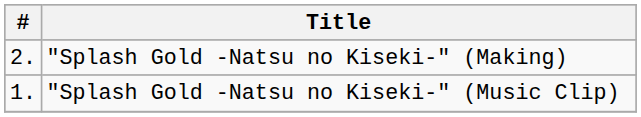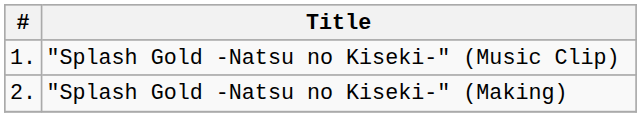rows swapped: "Splash Gold -Natsu no Kiseki-" (Music Clip) <-> "Splash Gold -Natsu no Kiseki-" (Making)
